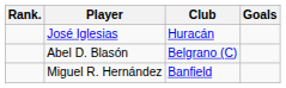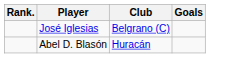José Iglesias | Club: Huracán -> Belgrano (C)
Abel D. Blasón | Club: Belgrano (C) -> Huracán
- row: Miguel R. Hernández | Banfield
